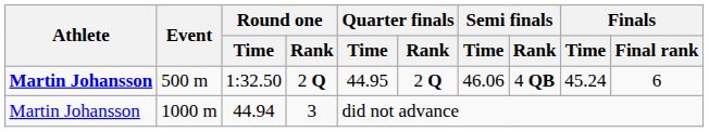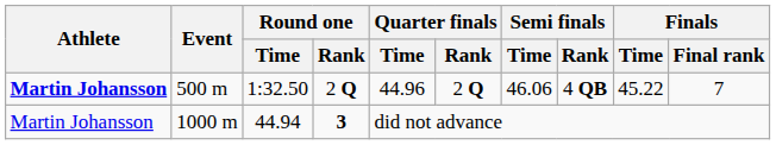500 m | Quarter finals / Time: 44.95 -> 44.96
500 m | Finals / Time: 45.24 -> 45.22
500 m | Finals / Final rank: 6 -> 7
1000 m | Round one / Rank: normal -> bold
